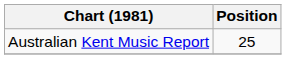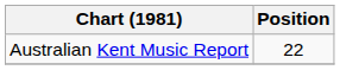Australian Kent Music Report | Position: 25 -> 22
